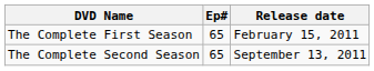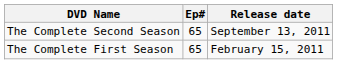rows swapped: The Complete First Season <-> The Complete Second Season
